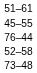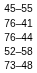- row: 51–61
+ row: 76–41
